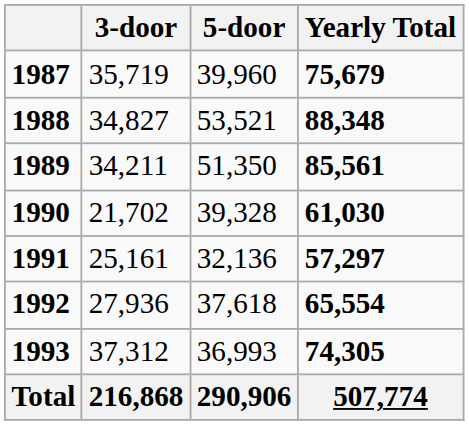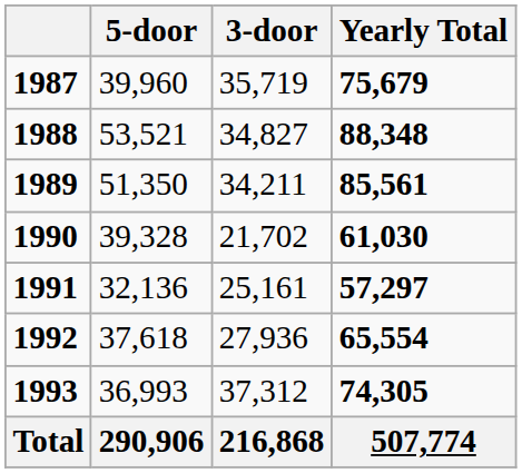columns swapped: 3-door <-> 5-door
